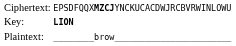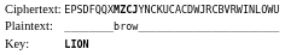rows swapped: Plaintext: <-> Key:
